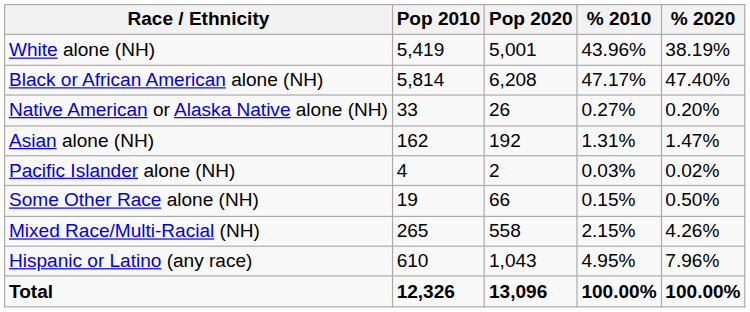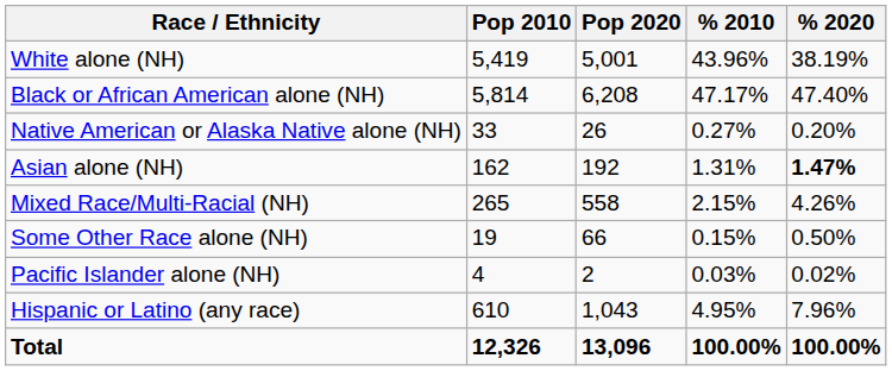Asian alone (NH) | % 2020: normal -> bold
rows swapped: Pacific Islander alone (NH) <-> Mixed Race/Multi-Racial (NH)
